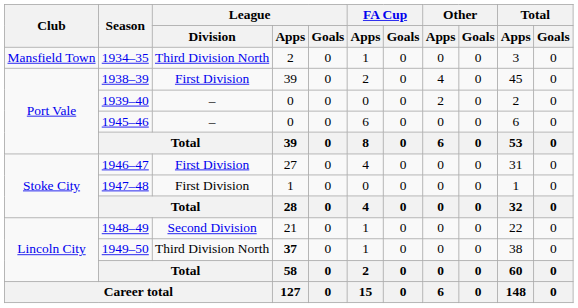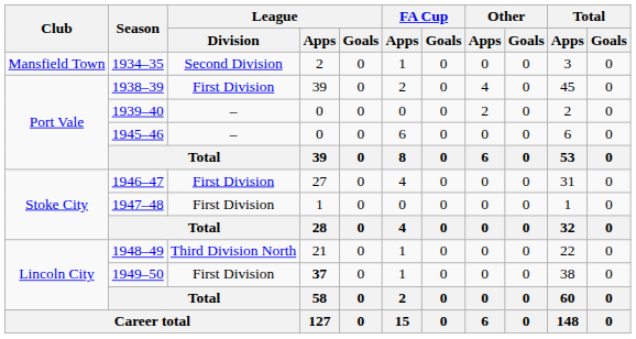1934–35 | League / Division: Third Division North -> Second Division
1948–49 | League / Division: Second Division -> Third Division North
1949–50 | League / Division: Third Division North -> First Division
